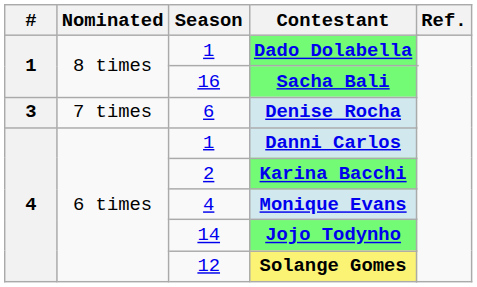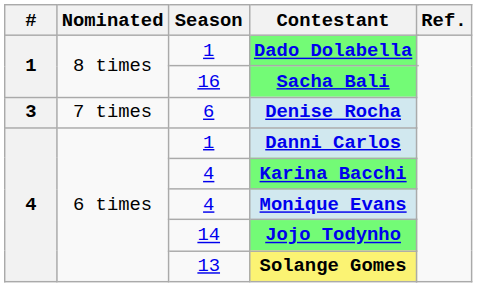Karina Bacchi | Season: 2 -> 4
Solange Gomes | Season: 12 -> 13
